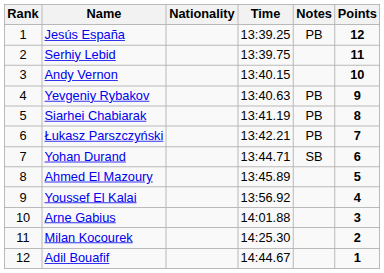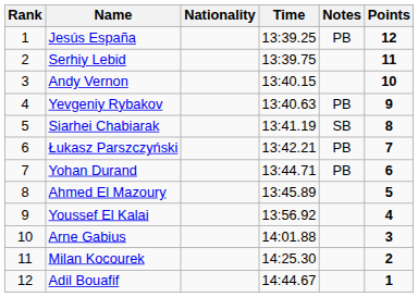Siarhei Chabiarak | Notes: PB -> SB
Yohan Durand | Notes: SB -> PB
